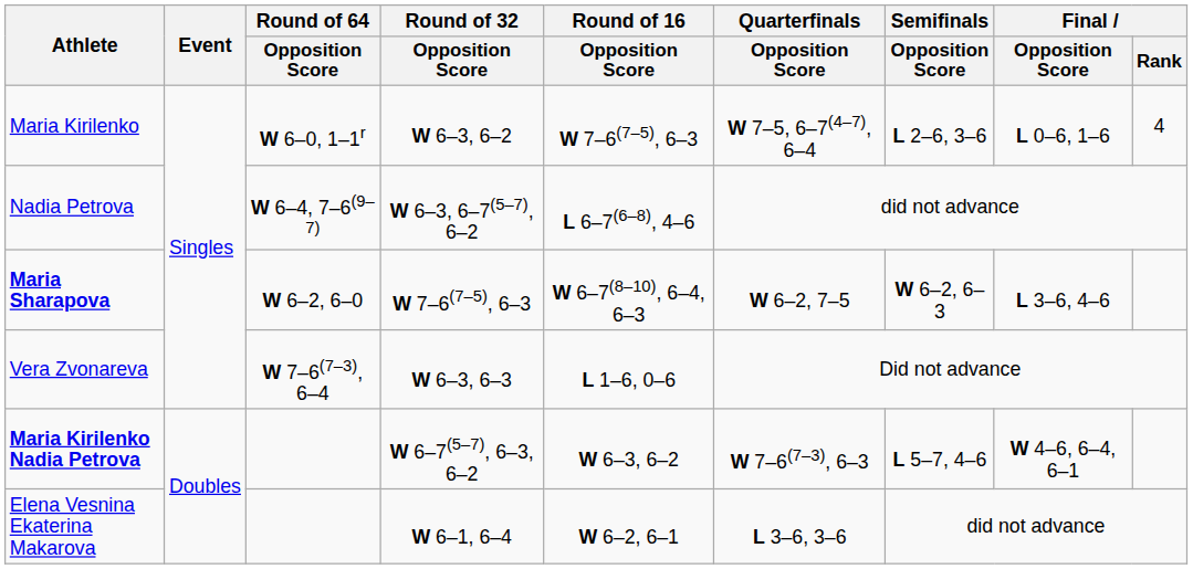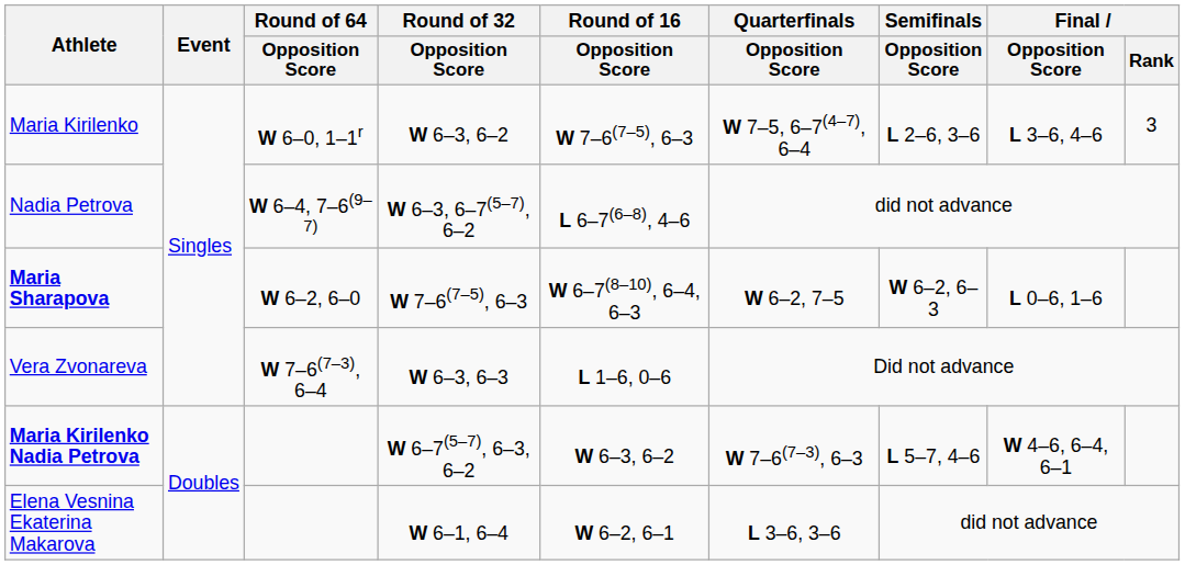Maria Kirilenko | Final / Opposition Score: L 0–6, 1–6 -> L 3–6, 4–6
Maria Kirilenko | Final / Rank: 4 -> 3
Maria Sharapova | Final / Opposition Score: L 3–6, 4–6 -> L 0–6, 1–6
